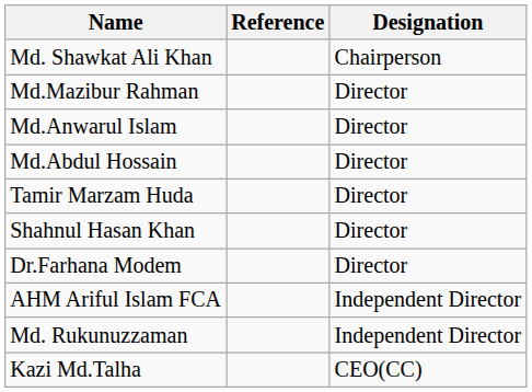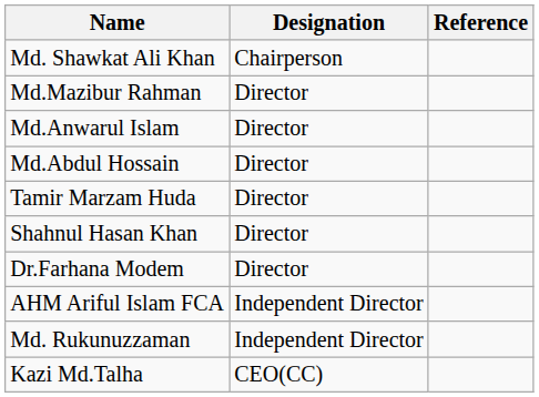columns swapped: Designation <-> Reference
